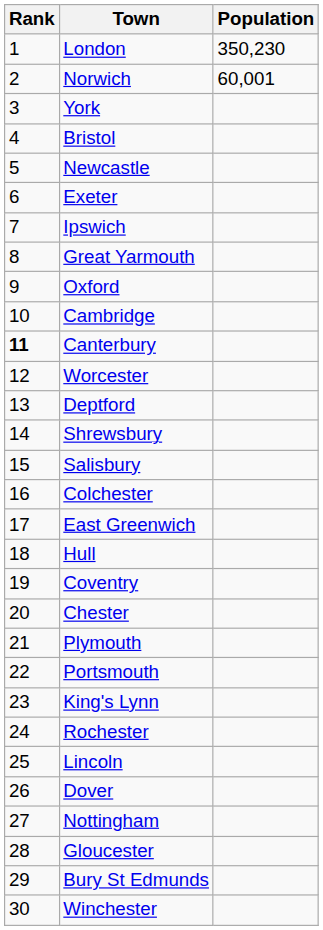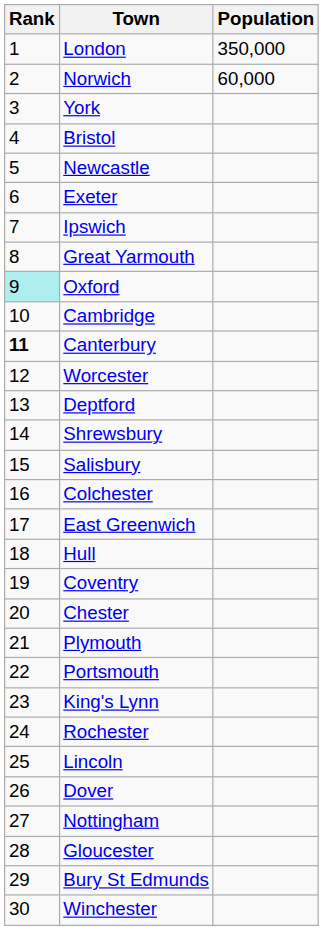London | Population: 350,230 -> 350,000
Norwich | Population: 60,001 -> 60,000
Oxford | Rank: no background -> paleturquoise background
